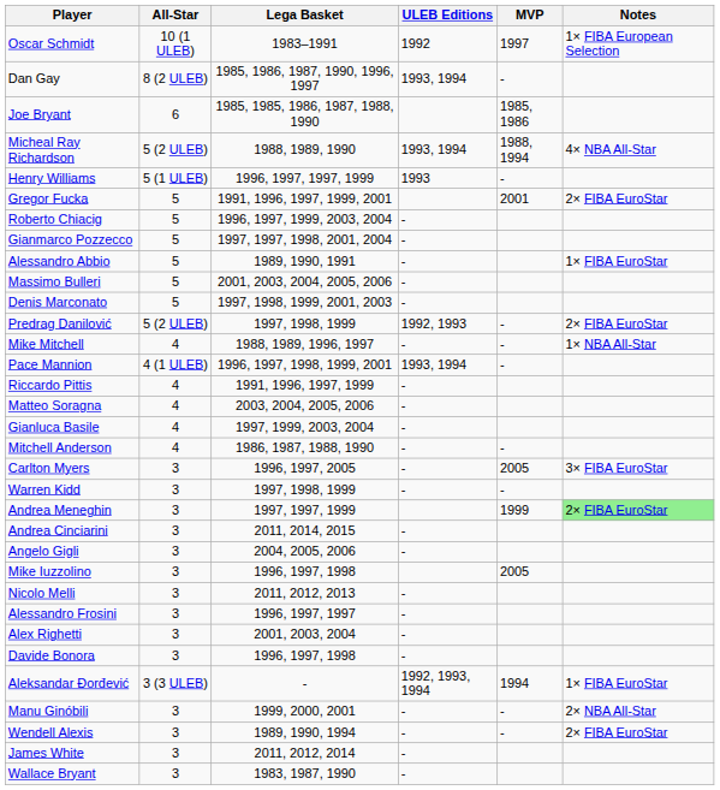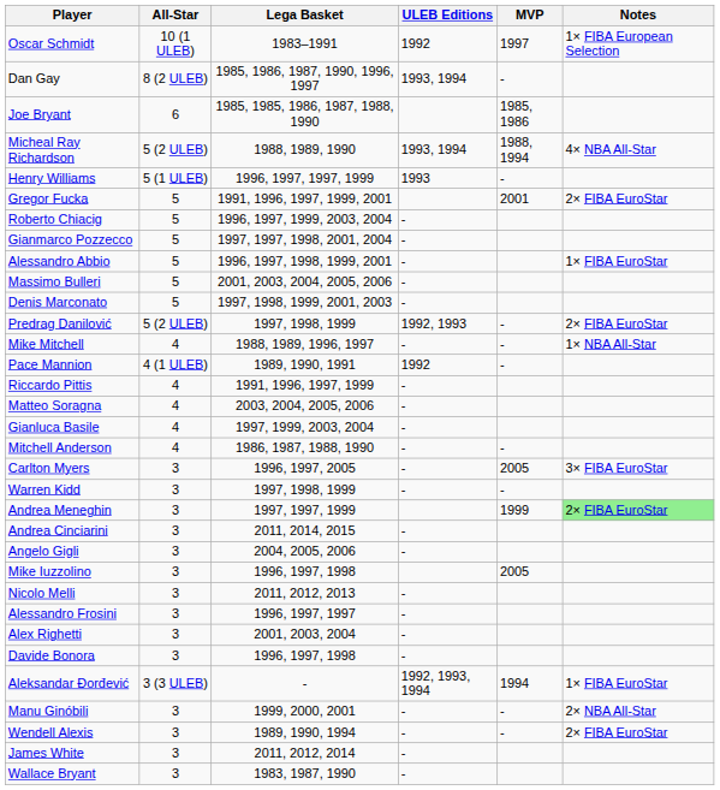Alessandro Abbio | Lega Basket: 1989, 1990, 1991 -> 1996, 1997, 1998, 1999, 2001
Pace Mannion | Lega Basket: 1996, 1997, 1998, 1999, 2001 -> 1989, 1990, 1991
Pace Mannion | ULEB Editions: 1993, 1994 -> 1992
